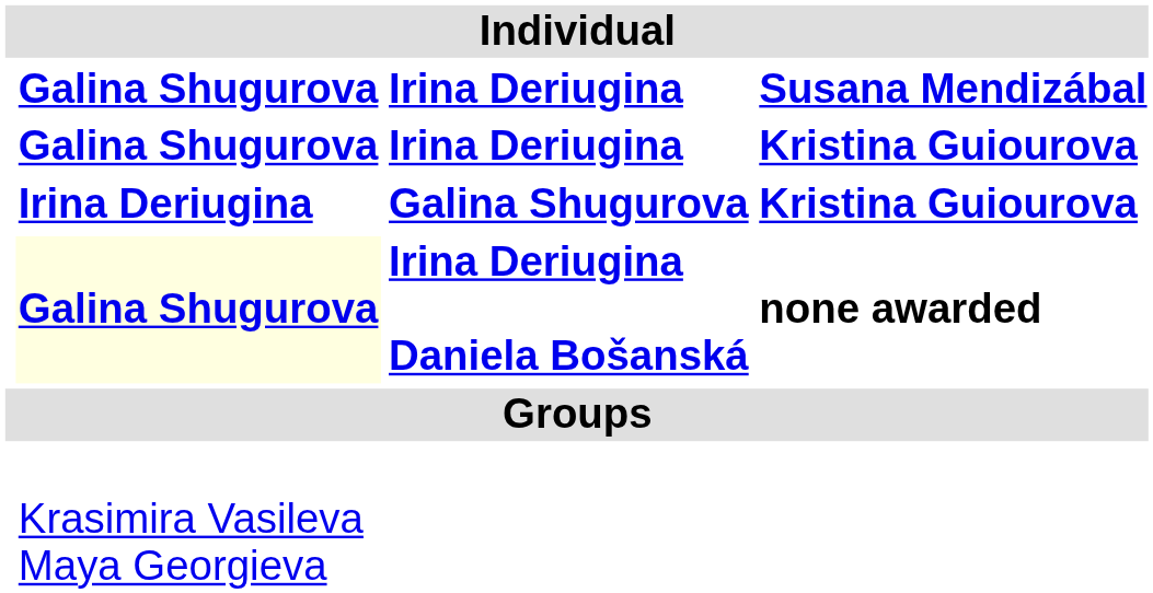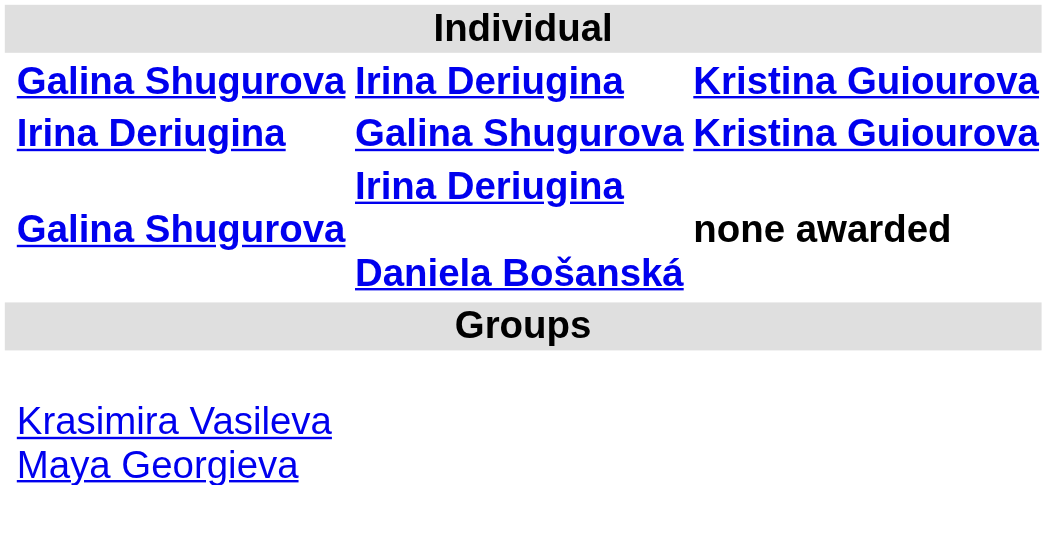- row: Galina Shugurova | Irina Deriugina | Susana Mendizábal
Irina Deriugina Daniela Bošanská | column 2: lightyellow background -> no background
